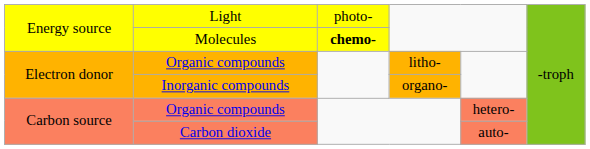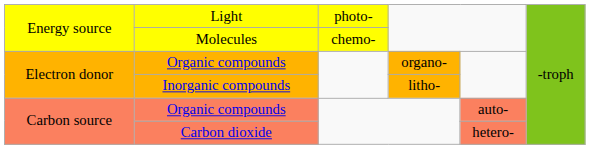Molecules | column 3: bold -> normal
Electron donor / Organic compounds | column 4: litho- -> organo-
Inorganic compounds | column 4: organo- -> litho-
Carbon source / Organic compounds | column 5: hetero- -> auto-
Carbon dioxide | column 5: auto- -> hetero-
